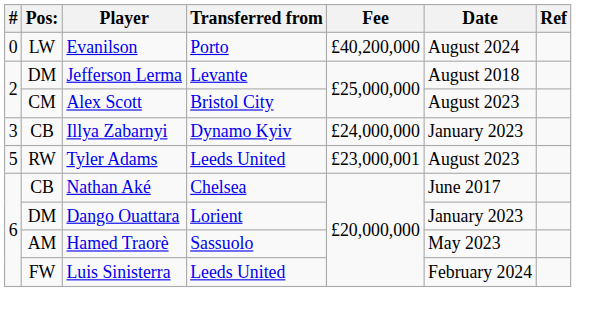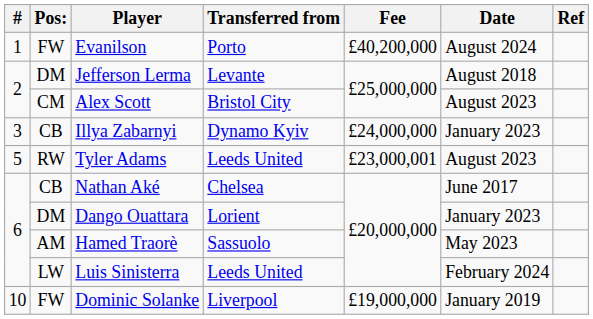Evanilson | #: 0 -> 1
Evanilson | Pos:: LW -> FW
Luis Sinisterra | Pos:: FW -> LW
+ row: 10 | FW | Dominic Solanke | Liverpool | £19,000,000 | January 2019
